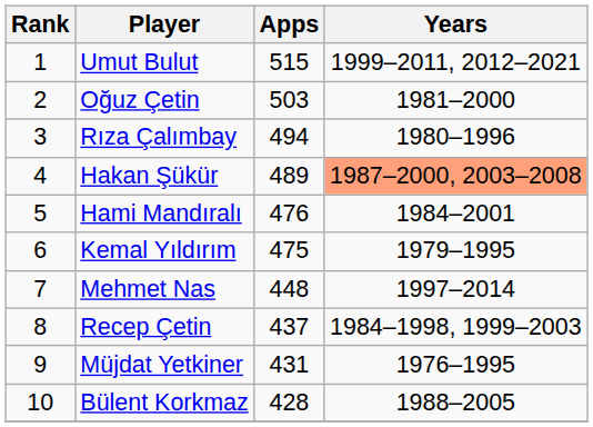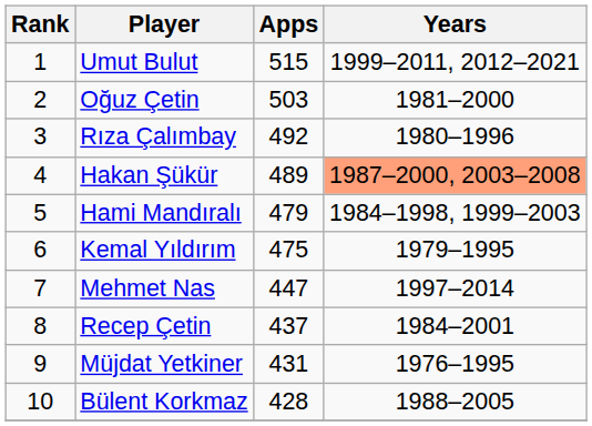Rıza Çalımbay | Apps: 494 -> 492
Hami Mandıralı | Apps: 476 -> 479
Hami Mandıralı | Years: 1984–2001 -> 1984–1998, 1999–2003
Mehmet Nas | Apps: 448 -> 447
Recep Çetin | Years: 1984–1998, 1999–2003 -> 1984–2001
